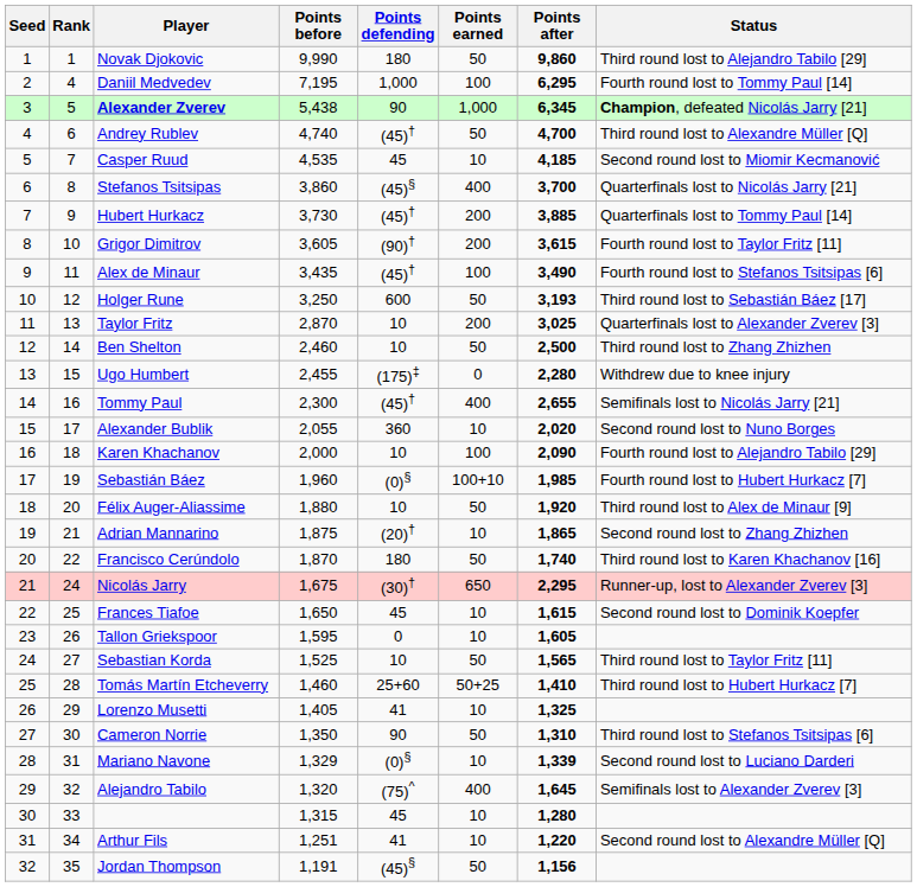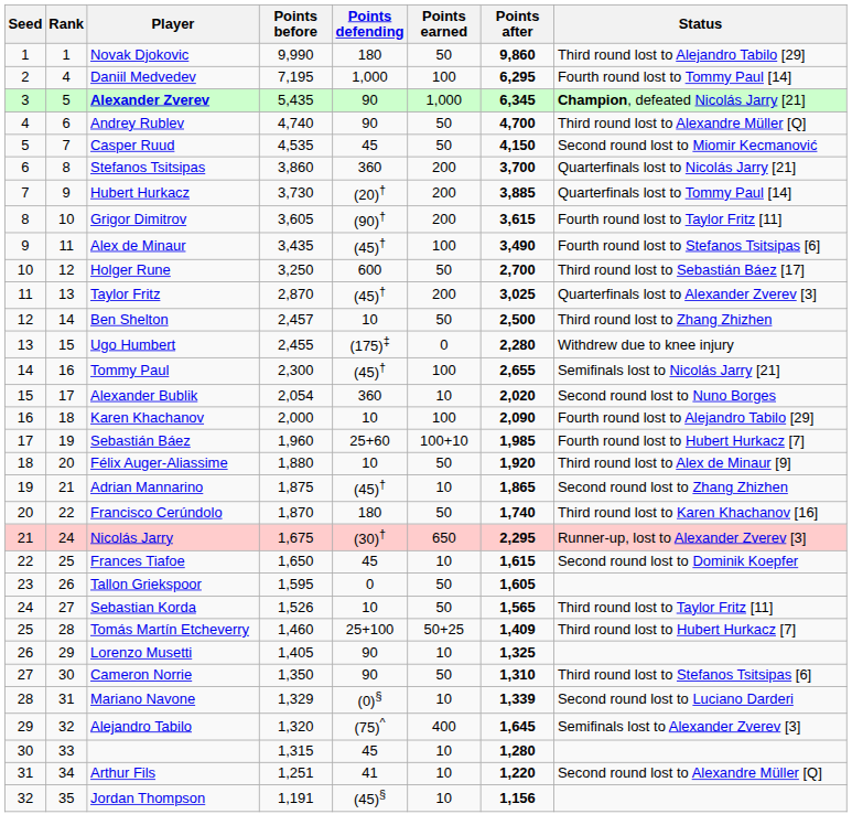Alexander Zverev | Points before: 5,438 -> 5,435
Andrey Rublev | Points defending: (45)† -> 90
Casper Ruud | Points earned: 10 -> 50
Casper Ruud | Points after: 4,185 -> 4,150
Stefanos Tsitsipas | Points defending: (45)§ -> 360
Stefanos Tsitsipas | Points earned: 400 -> 200
Hubert Hurkacz | Points defending: (45)† -> (20)†
Holger Rune | Points after: 3,193 -> 2,700
Taylor Fritz | Points defending: 10 -> (45)†
Ben Shelton | Points before: 2,460 -> 2,457
Tommy Paul | Points earned: 400 -> 100
Alexander Bublik | Points before: 2,055 -> 2,054
Sebastián Báez | Points defending: (0)§ -> 25+60
Adrian Mannarino | Points defending: (20)† -> (45)†
Tallon Griekspoor | Points earned: 10 -> 50
Sebastian Korda | Points before: 1,525 -> 1,526
Tomás Martín Etcheverry | Points defending: 25+60 -> 25+100
Tomás Martín Etcheverry | Points after: 1,410 -> 1,409
Lorenzo Musetti | Points defending: 41 -> 90
Jordan Thompson | Points earned: 50 -> 10
